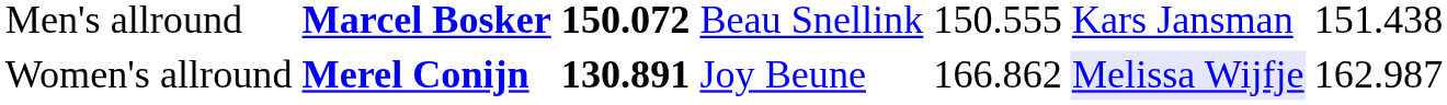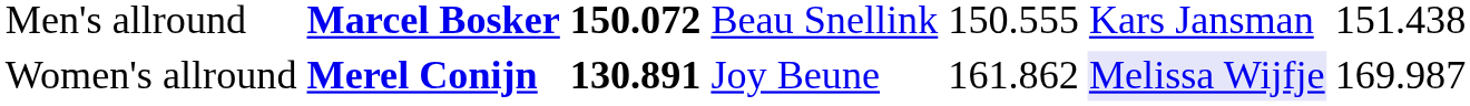Women's allround | column 5: 166.862 -> 161.862
Women's allround | column 7: 162.987 -> 169.987
